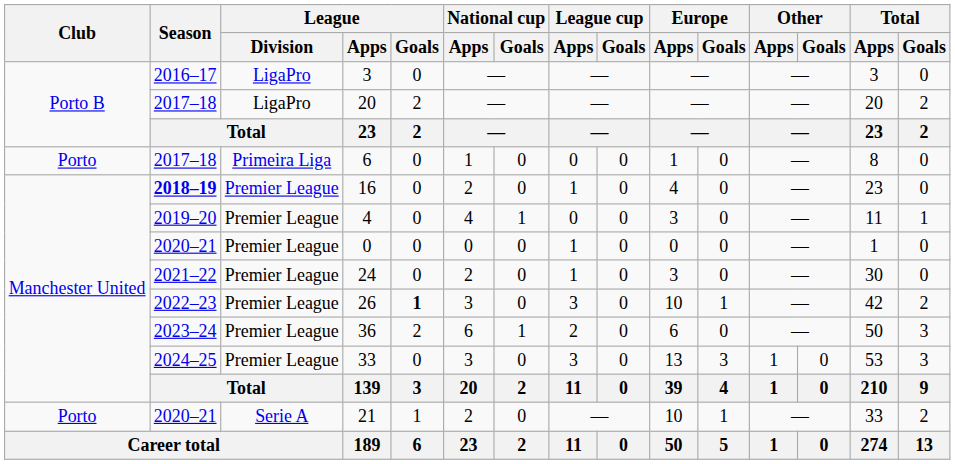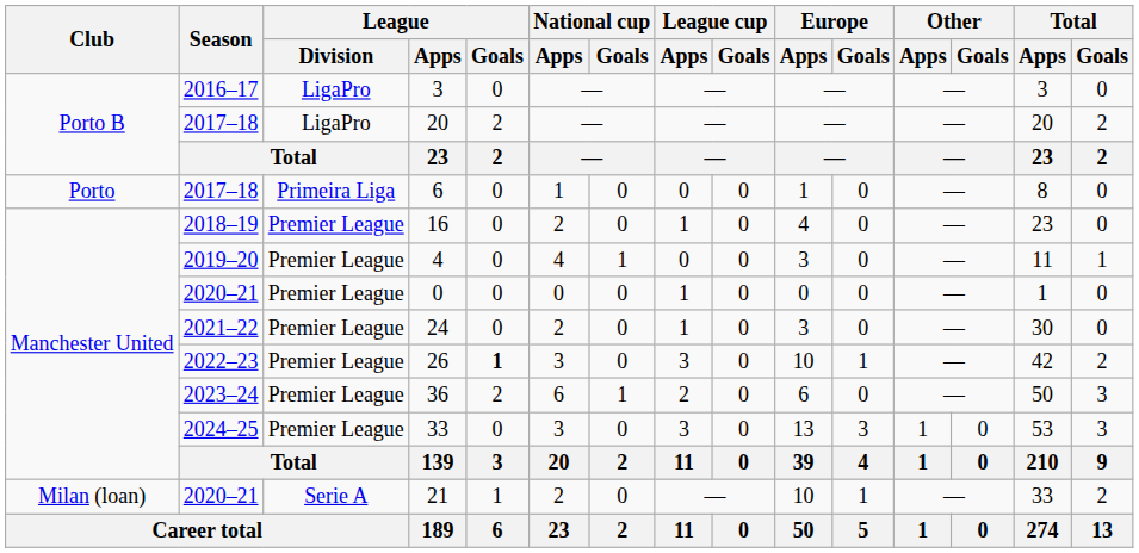16 | Season: bold -> normal
21 | Club: Porto -> Milan (loan)
